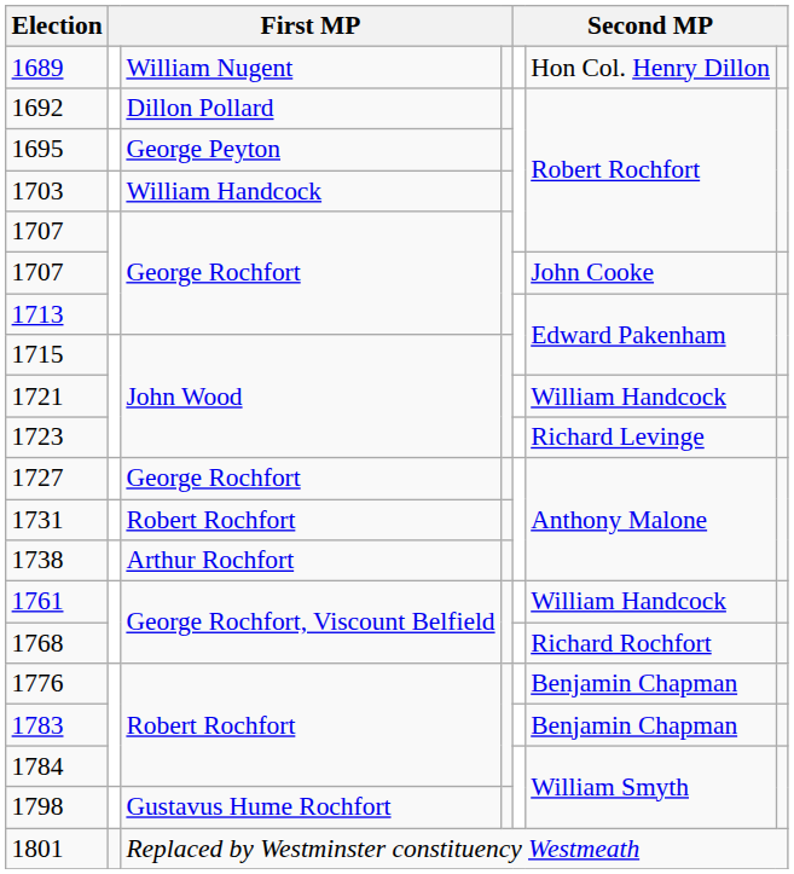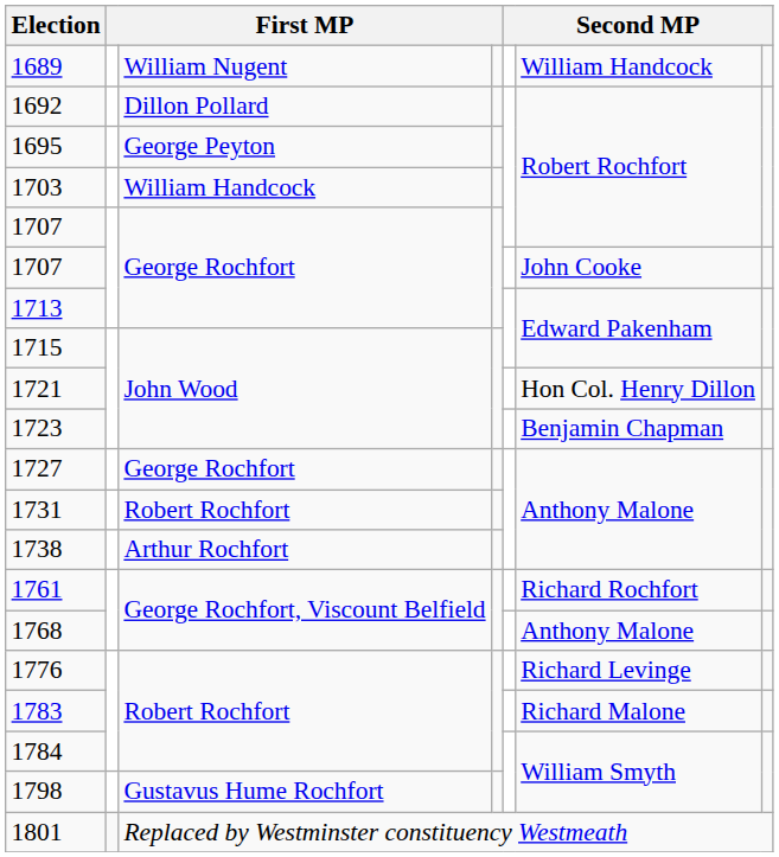1689 | column 6: Hon Col. Henry Dillon -> William Handcock
1721 | column 6: William Handcock -> Hon Col. Henry Dillon
1723 | column 6: Richard Levinge -> Benjamin Chapman
1761 | column 6: William Handcock -> Richard Rochfort
1768 | column 6: Richard Rochfort -> Anthony Malone
1776 | column 6: Benjamin Chapman -> Richard Levinge
1783 | column 6: Benjamin Chapman -> Richard Malone
